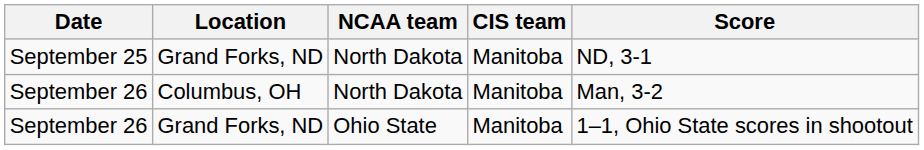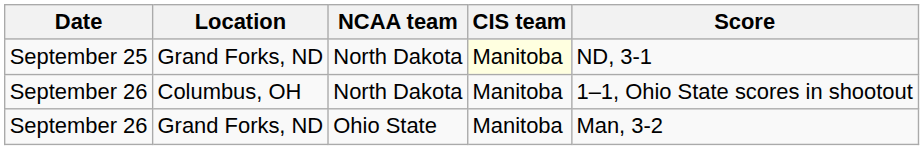September 25 | CIS team: no background -> lightyellow background
September 26 / Columbus, OH | Score: Man, 3-2 -> 1–1, Ohio State scores in shootout
September 26 / Grand Forks, ND | Score: 1–1, Ohio State scores in shootout -> Man, 3-2
